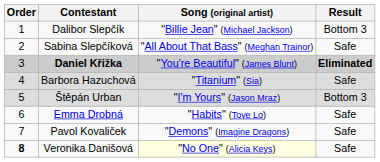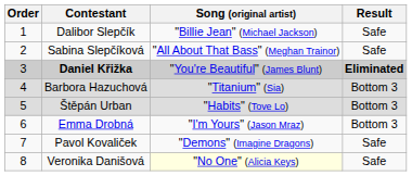Dalibor Slepčík | Result: Bottom 3 -> Safe
Barbora Hazuchová | Result: Safe -> Bottom 3
Štěpán Urban | Song (original artist): "I'm Yours" (Jason Mraz) -> "Habits" (Tove Lo)
Emma Drobná | Song (original artist): "Habits" (Tove Lo) -> "I'm Yours" (Jason Mraz)
Emma Drobná | Result: Safe -> Bottom 3
Veronika Danišová | Order: bold -> normal
